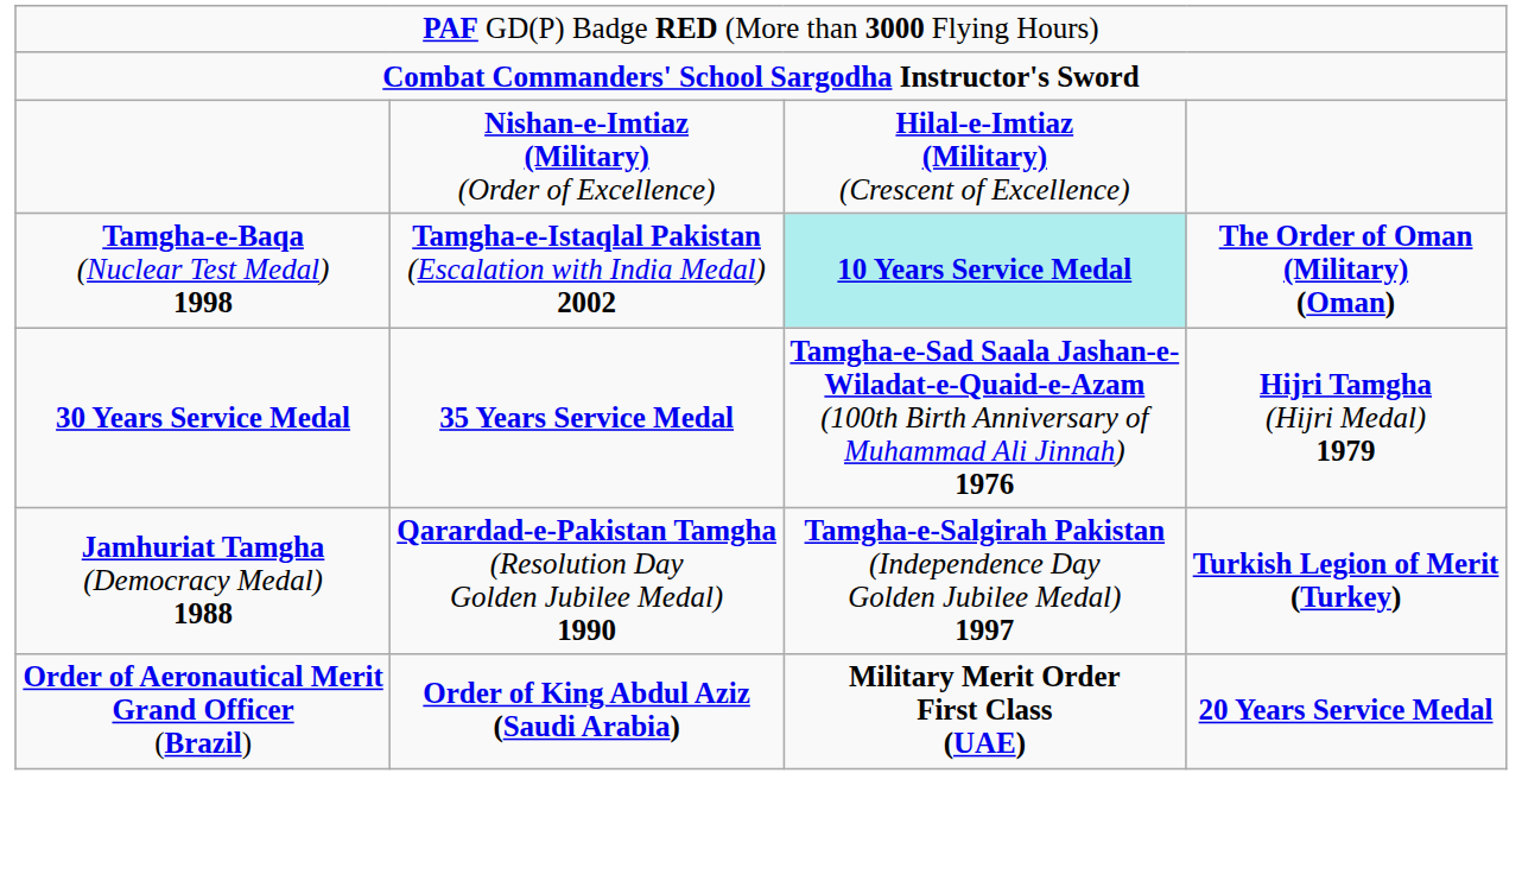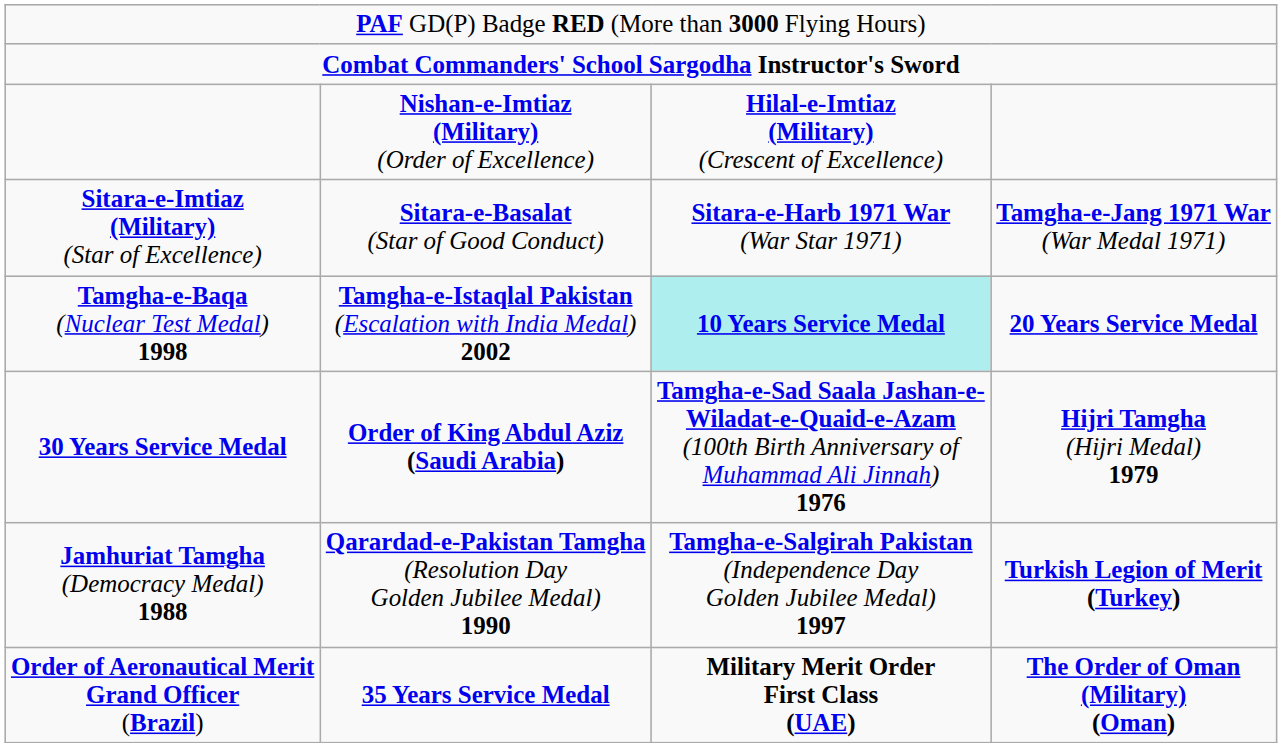+ row: Sitara-e-Imtiaz (Military) (Star of Excellence) | Sitara-e-Basalat (Star of Good Conduct) | Sitara-e-Harb 1971 War (War Star 1971) | Tamgha-e-Jang 1971 War (War Medal 1971)
Tamgha-e-Baqa (Nuclear Test Medal) 1998 | column 4: The Order of Oman (Military) (Oman) -> 20 Years Service Medal
30 Years Service Medal | column 2: 35 Years Service Medal -> Order of King Abdul Aziz (Saudi Arabia)
Order of Aeronautical Merit Grand Officer (Brazil) | column 2: Order of King Abdul Aziz (Saudi Arabia) -> 35 Years Service Medal
Order of Aeronautical Merit Grand Officer (Brazil) | column 4: 20 Years Service Medal -> The Order of Oman (Military) (Oman)
